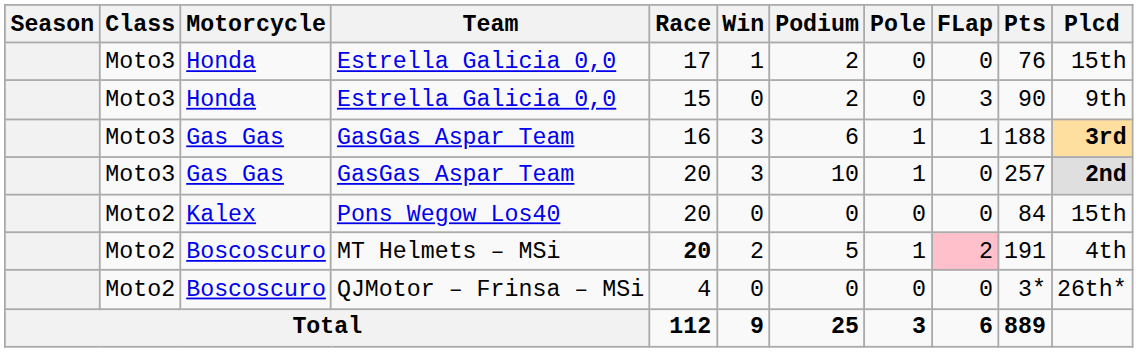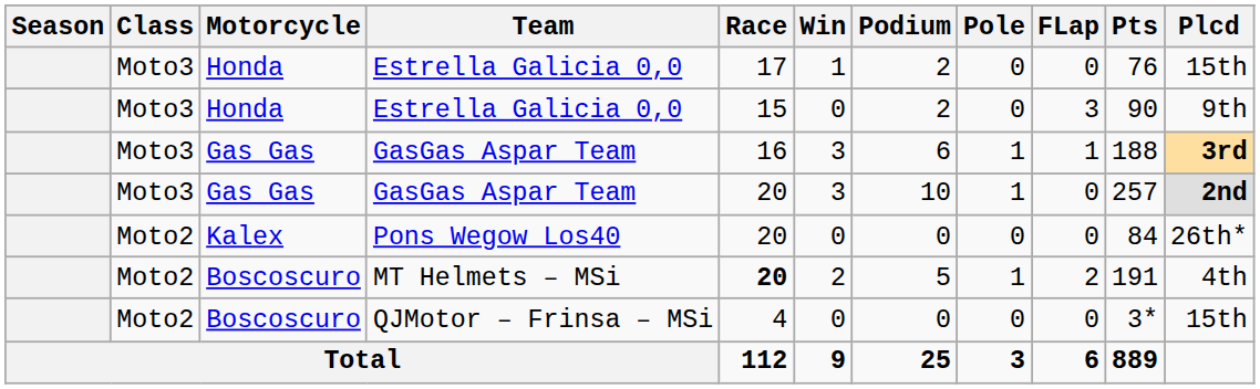Pons Wegow Los40 | Plcd: 15th -> 26th*
MT Helmets – MSi | FLap: pink background -> no background
QJMotor – Frinsa – MSi | Plcd: 26th* -> 15th
